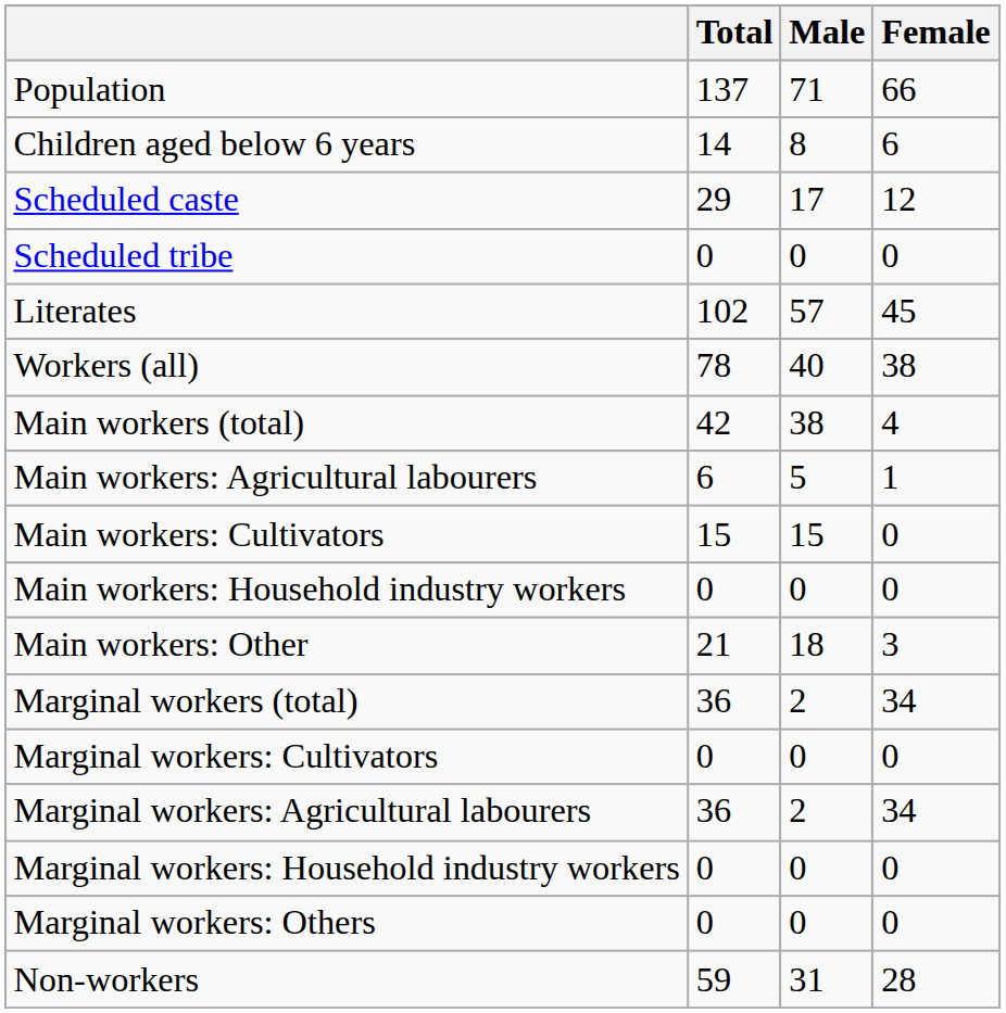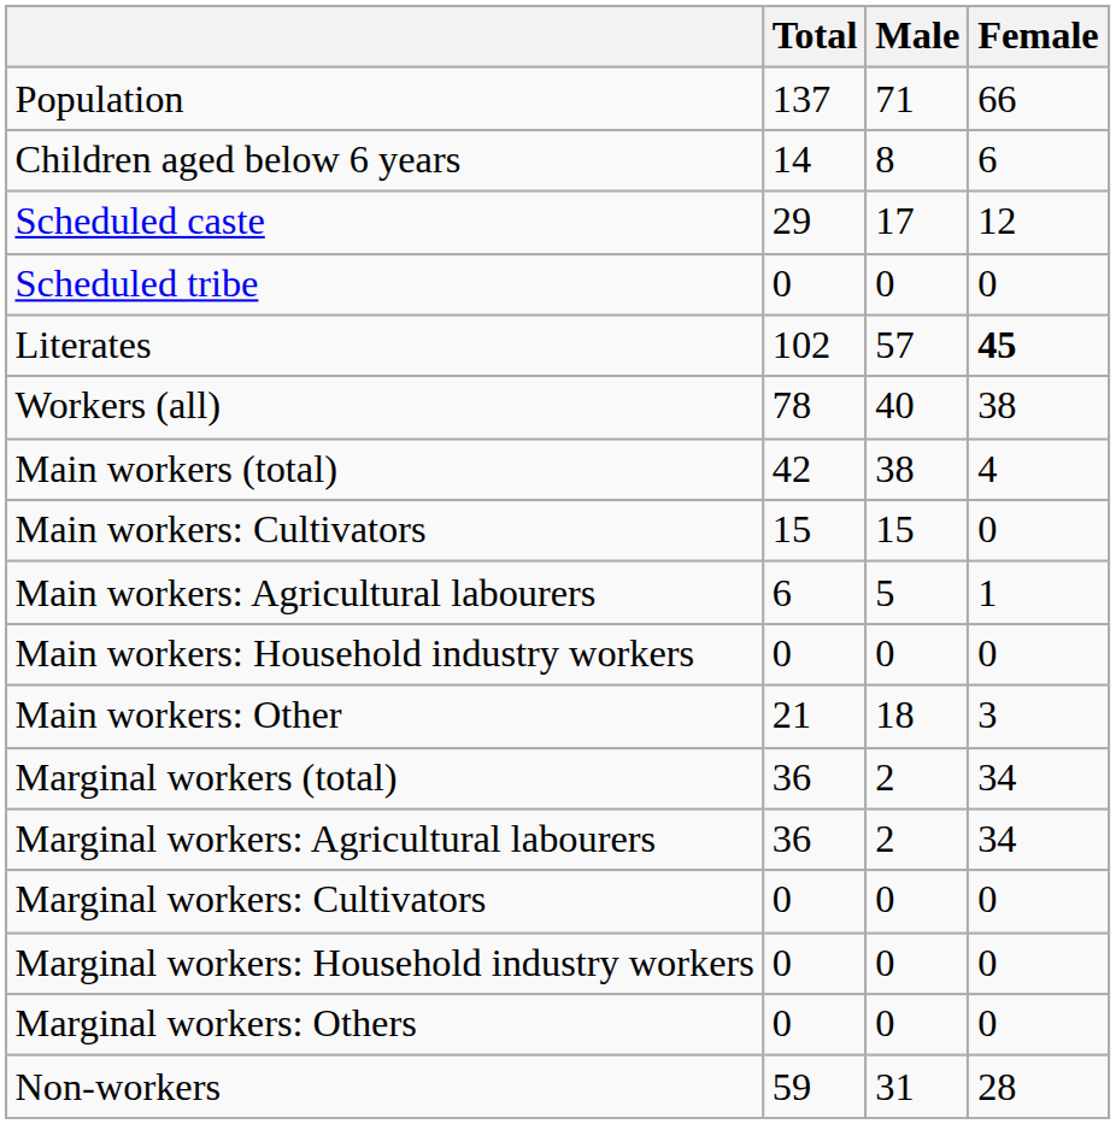Literates | Female: normal -> bold
rows swapped: Main workers: Cultivators <-> Main workers: Agricultural labourers
rows swapped: Marginal workers: Cultivators <-> Marginal workers: Agricultural labourers
